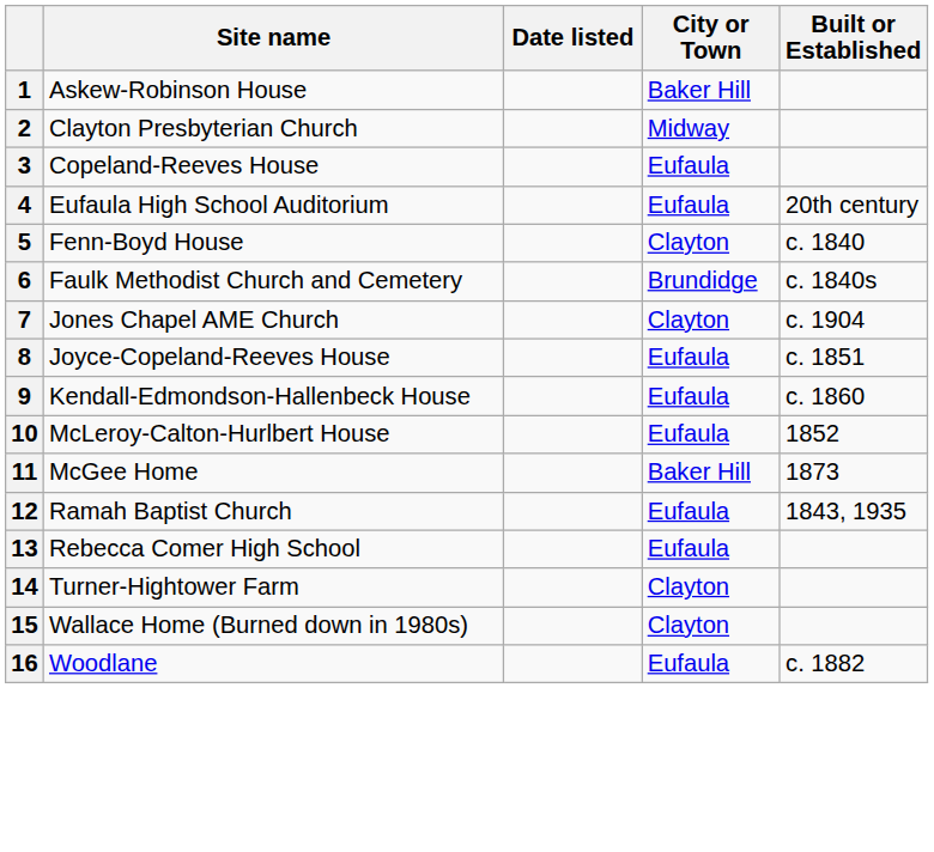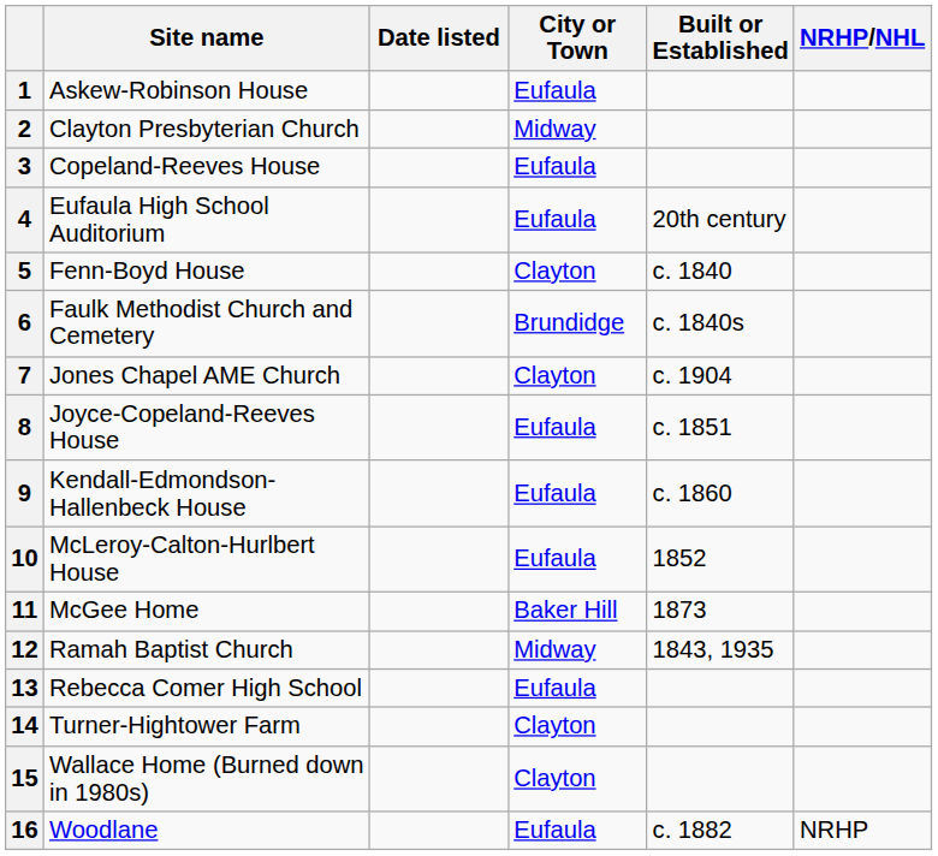+ column: NRHP/NHL | NRHP
1 | City or Town: Baker Hill -> Eufaula
12 | City or Town: Eufaula -> Midway
